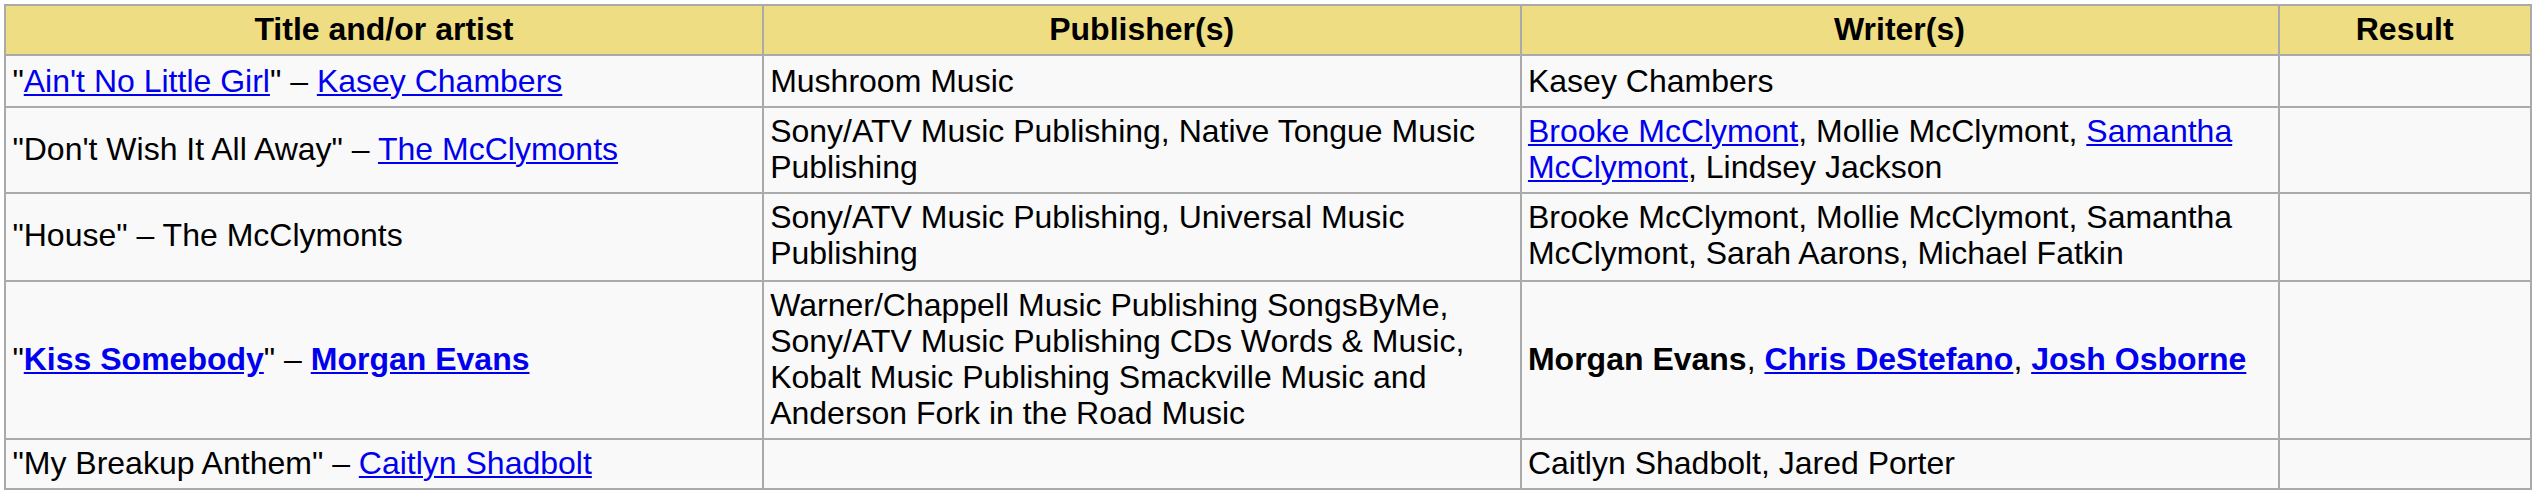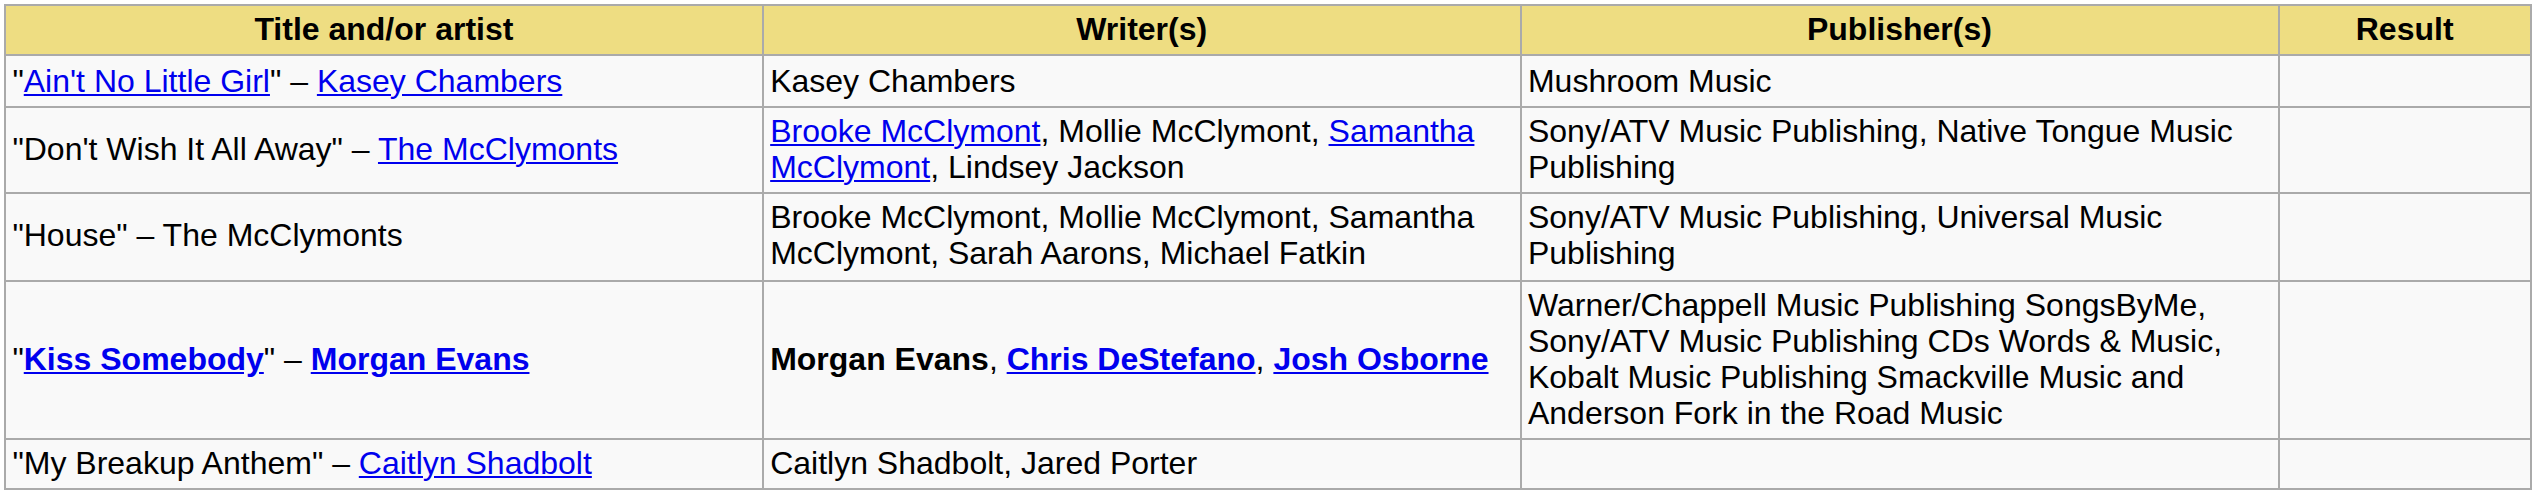columns swapped: Writer(s) <-> Publisher(s)
